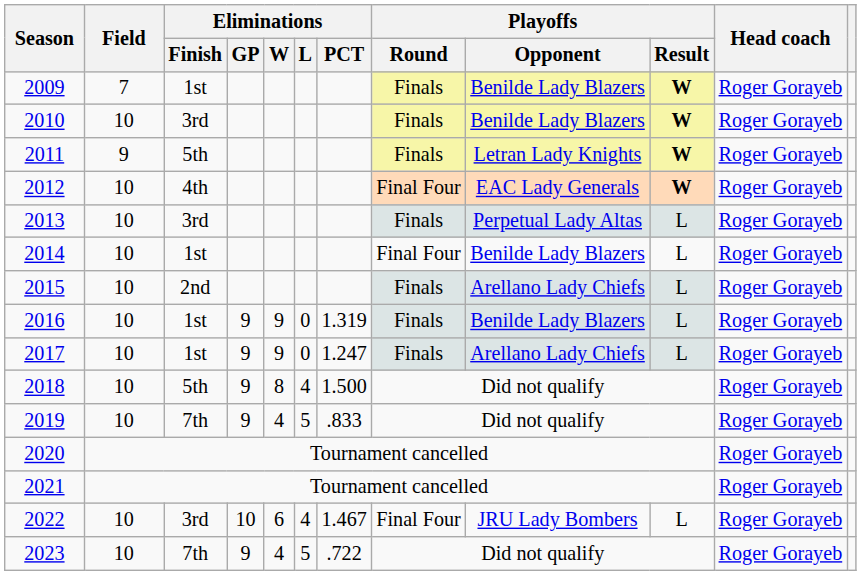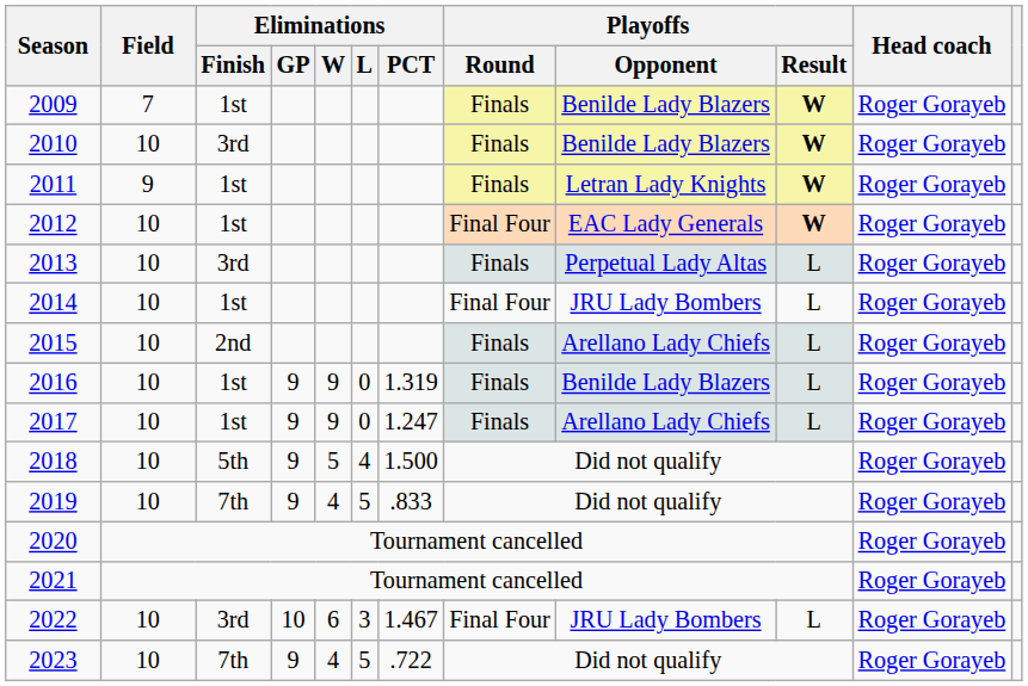2011 | Eliminations / Finish: 5th -> 1st
2012 | Eliminations / Finish: 4th -> 1st
2014 | Playoffs / Opponent: Benilde Lady Blazers -> JRU Lady Bombers
2018 | Eliminations / W: 8 -> 5
2022 | Eliminations / L: 4 -> 3
